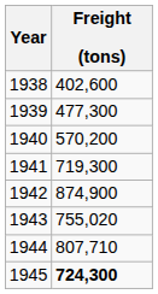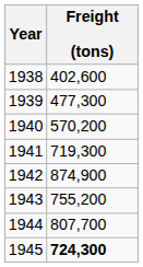1943 | Freight (tons): 755,020 -> 755,200
1944 | Freight (tons): 807,710 -> 807,700
